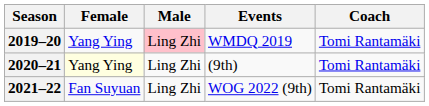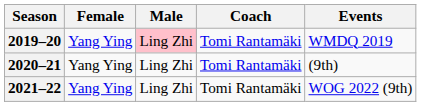columns swapped: Coach <-> Events
2020–21 | Female: lightyellow background -> no background
2021–22 | Female: Fan Suyuan -> Yang Ying
